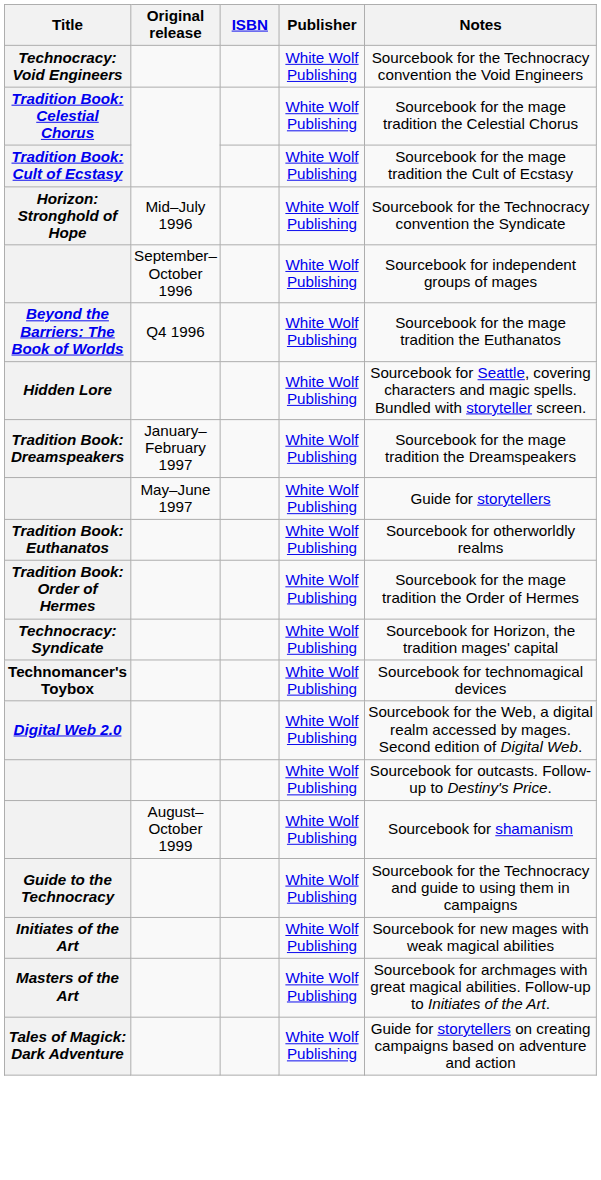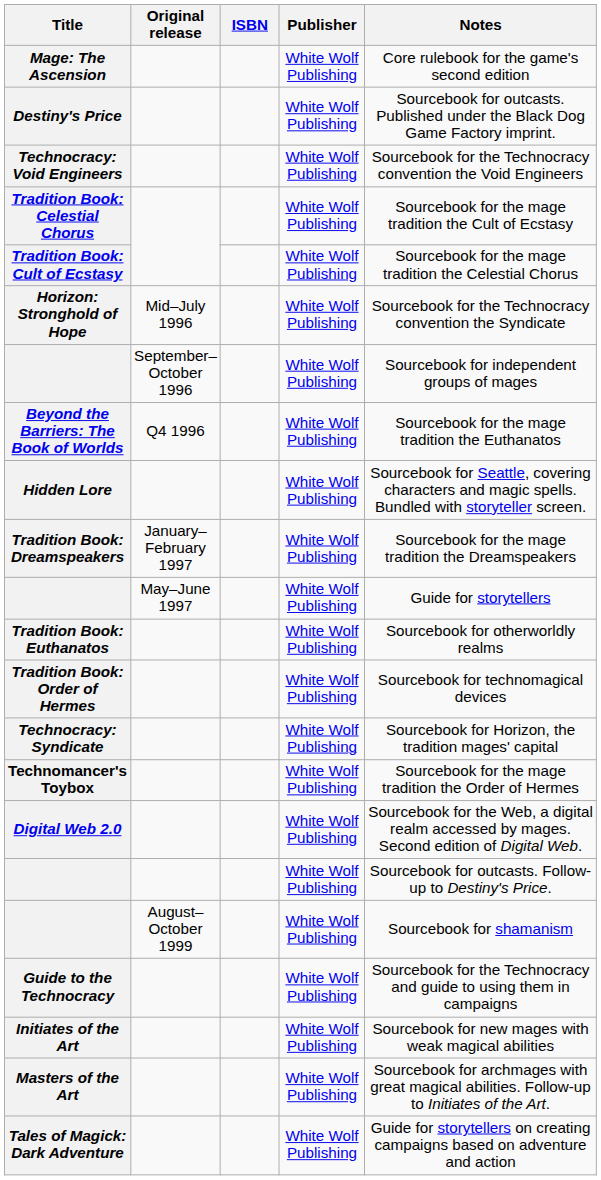+ row: Mage: The Ascension | White Wolf Publishing | Core rulebook for the game's second edition
+ row: Destiny's Price | White Wolf Publishing | Sourcebook for outcasts. Published under the Black Dog Game Factory imprint.
Tradition Book: Celestial Chorus | Notes: Sourcebook for the mage tradition the Celestial Chorus -> Sourcebook for the mage tradition the Cult of Ecstasy
Tradition Book: Cult of Ecstasy | Notes: Sourcebook for the mage tradition the Cult of Ecstasy -> Sourcebook for the mage tradition the Celestial Chorus
Tradition Book: Order of Hermes | Notes: Sourcebook for the mage tradition the Order of Hermes -> Sourcebook for technomagical devices
Technomancer's Toybox | Notes: Sourcebook for technomagical devices -> Sourcebook for the mage tradition the Order of Hermes
